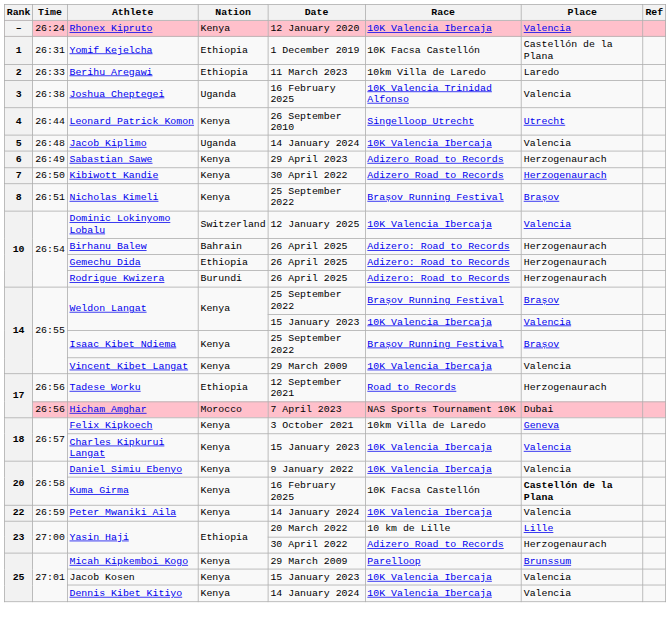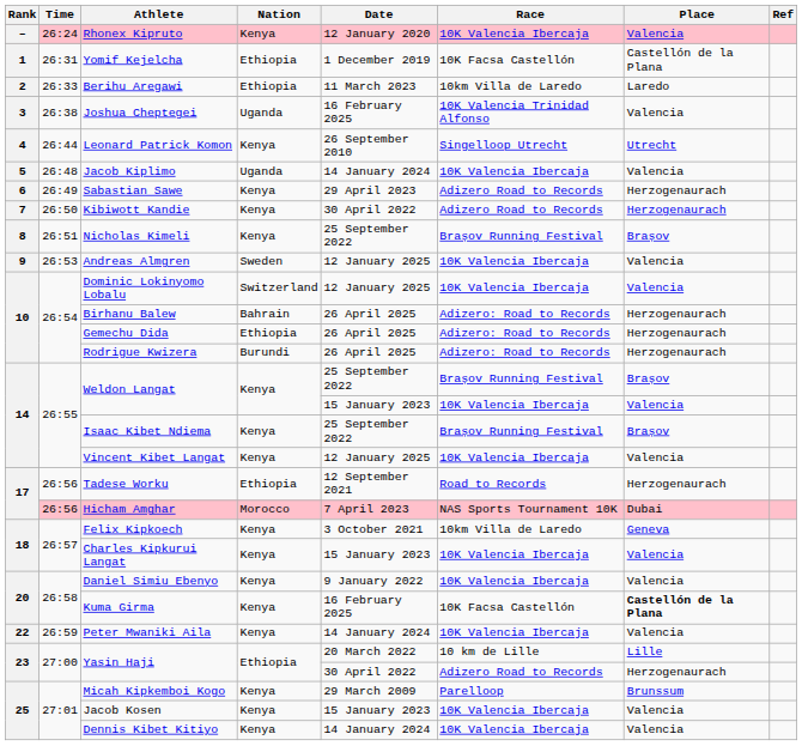+ row: 9 | 26:53 | Andreas Almgren | Sweden | 12 January 2025 | 10K Valencia Ibercaja | Valencia
Vincent Kibet Langat | Date: 29 March 2009 -> 12 January 2025
